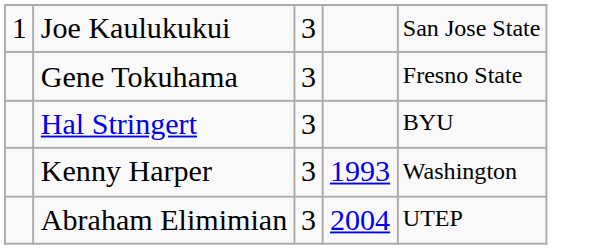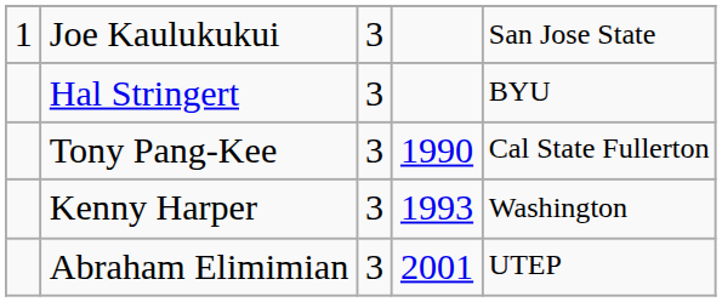- row: Gene Tokuhama | 3 | Fresno State
+ row: Tony Pang-Kee | 3 | 1990 | Cal State Fullerton
Abraham Elimimian | column 4: 2004 -> 2001
